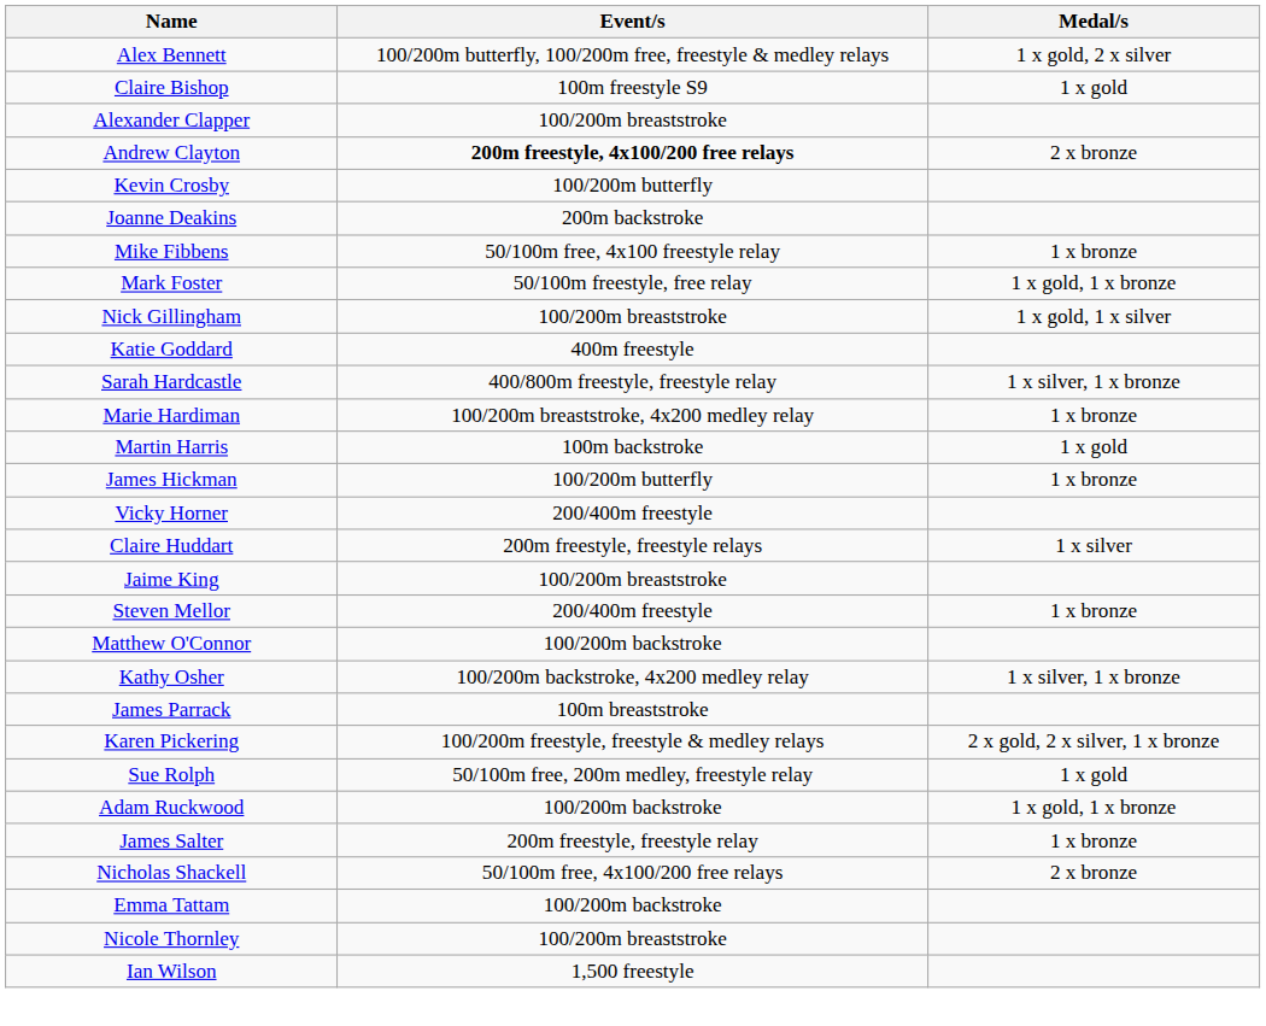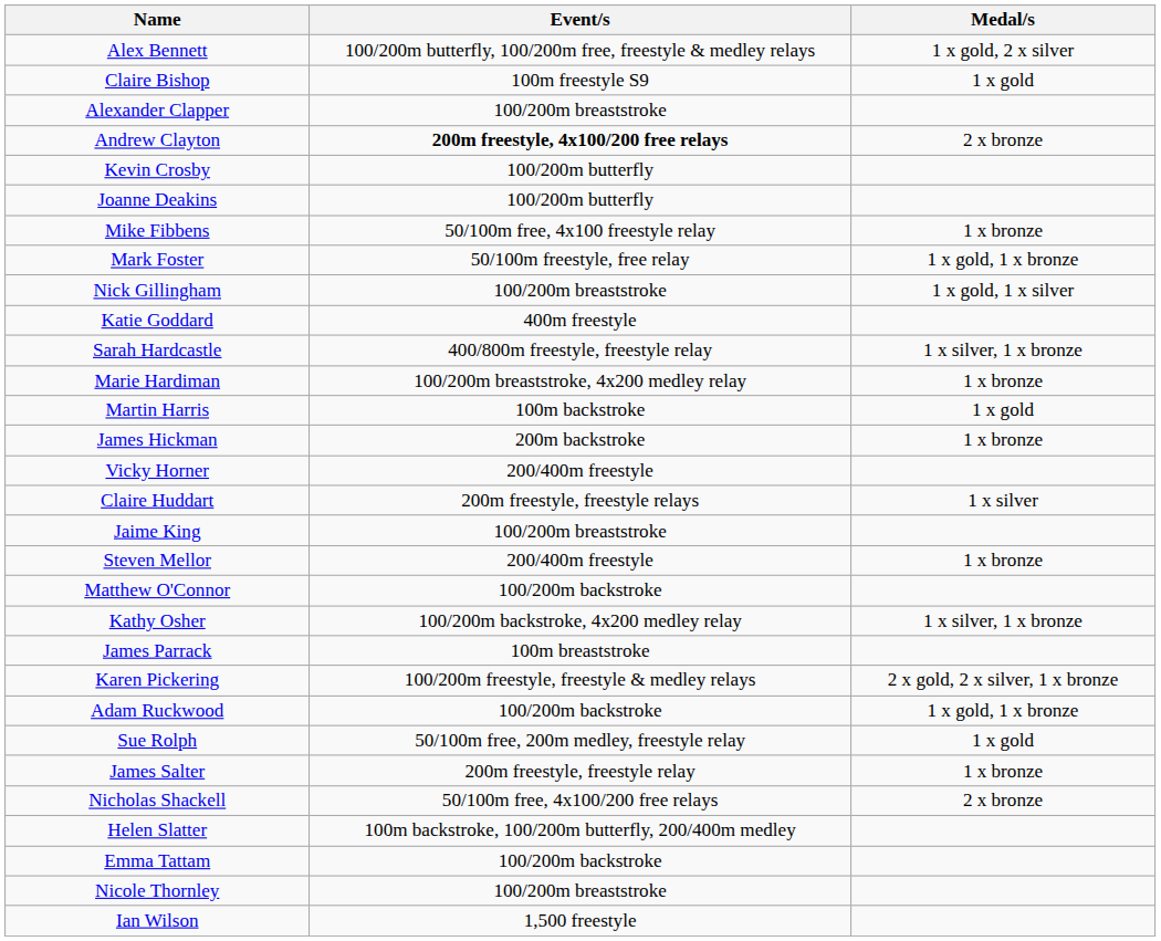Joanne Deakins | Event/s: 200m backstroke -> 100/200m butterfly
James Hickman | Event/s: 100/200m butterfly -> 200m backstroke
rows swapped: Sue Rolph <-> Adam Ruckwood
+ row: Helen Slatter | 100m backstroke, 100/200m butterfly, 200/400m medley
